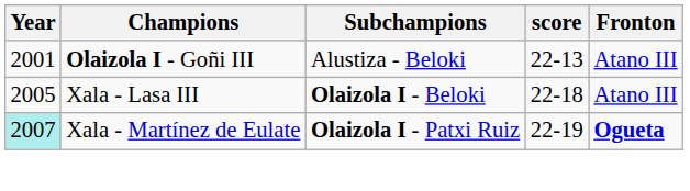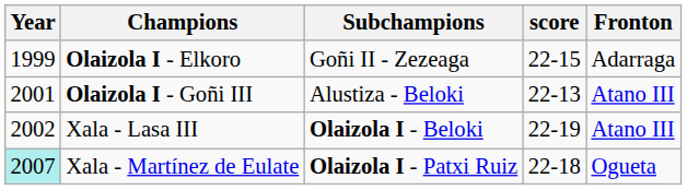+ row: 1999 | Olaizola I - Elkoro | Goñi II - Zezeaga | 22-15 | Adarraga
Xala - Lasa III | Year: 2005 -> 2002
Xala - Lasa III | score: 22-18 -> 22-19
Xala - Martínez de Eulate | score: 22-19 -> 22-18
Xala - Martínez de Eulate | Fronton: bold -> normal
